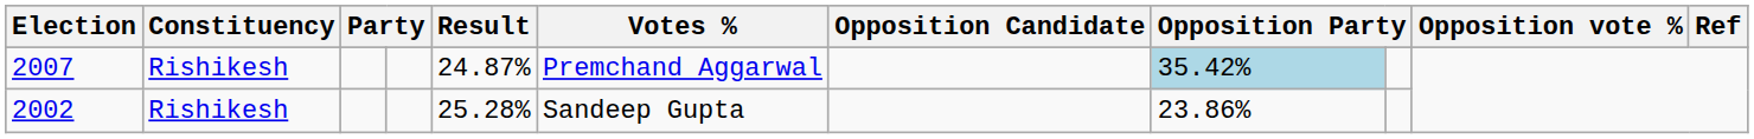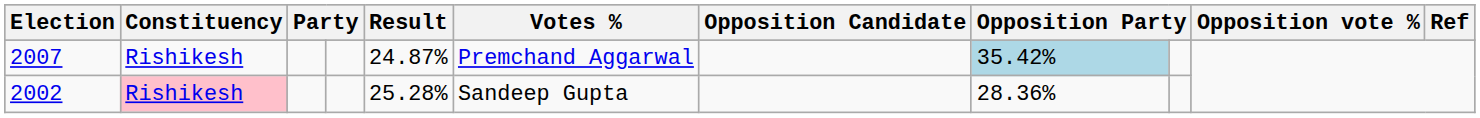2002 | Constituency: no background -> pink background
2002 | column 8: 23.86% -> 28.36%
